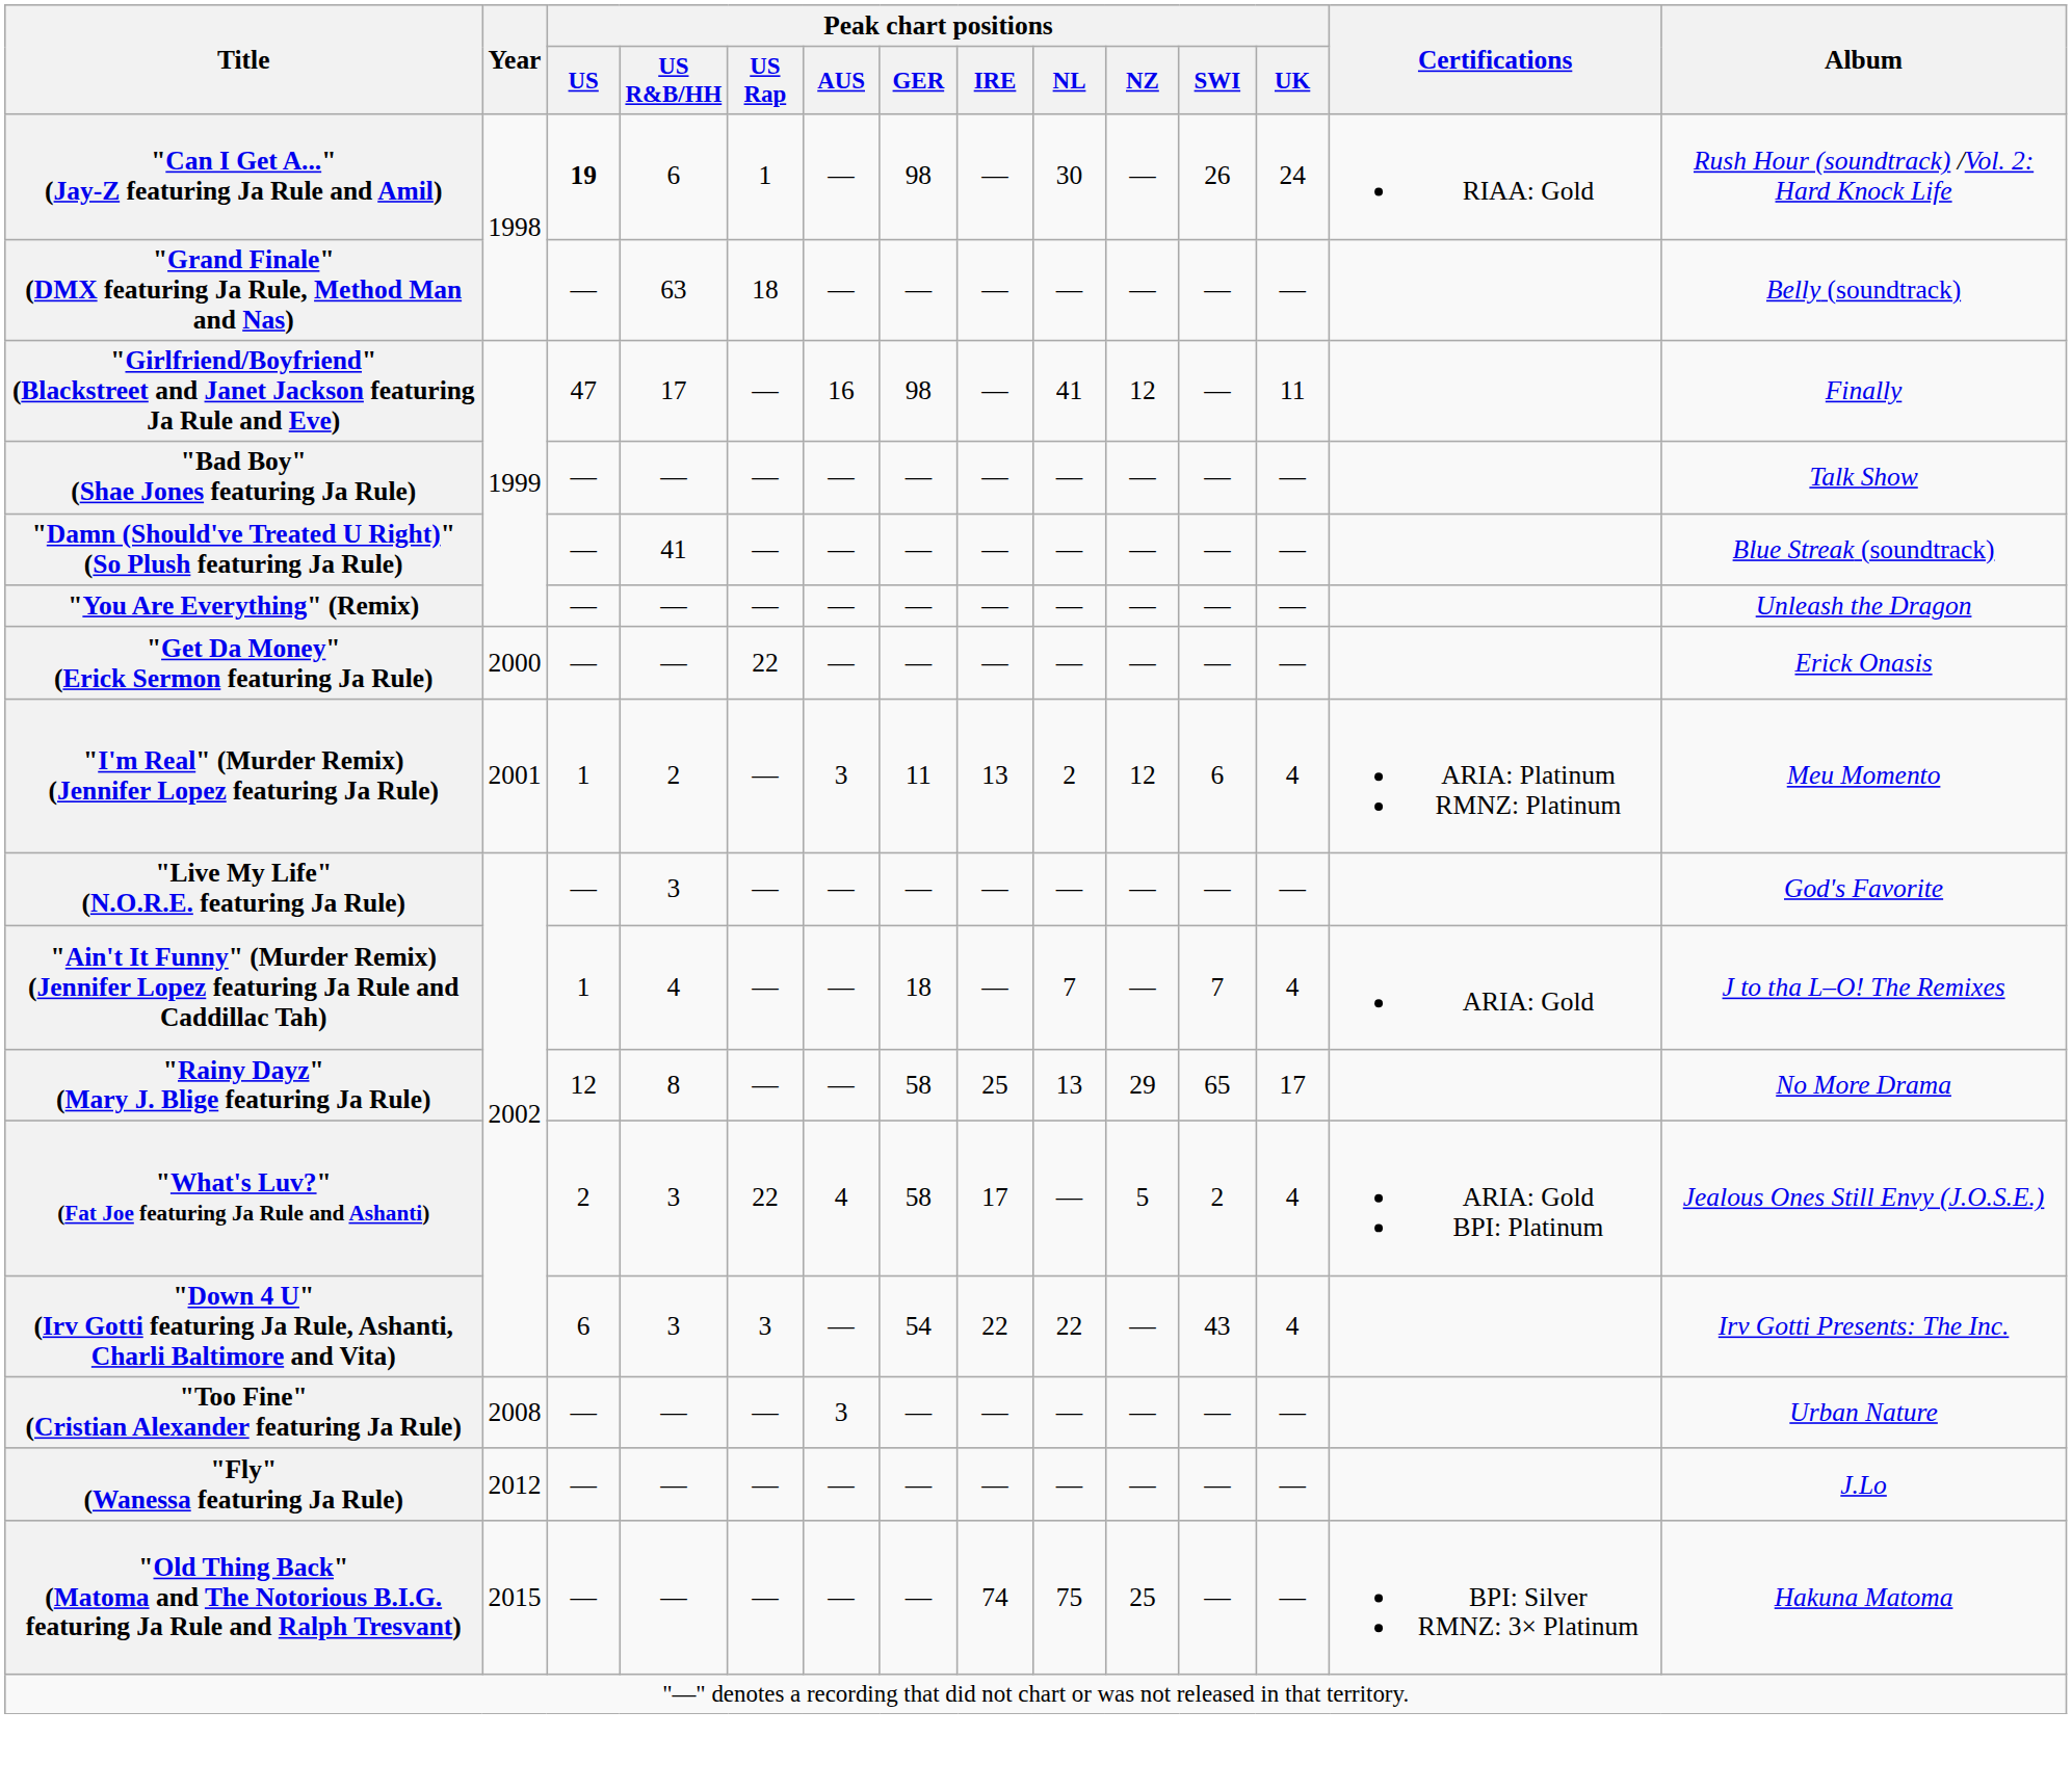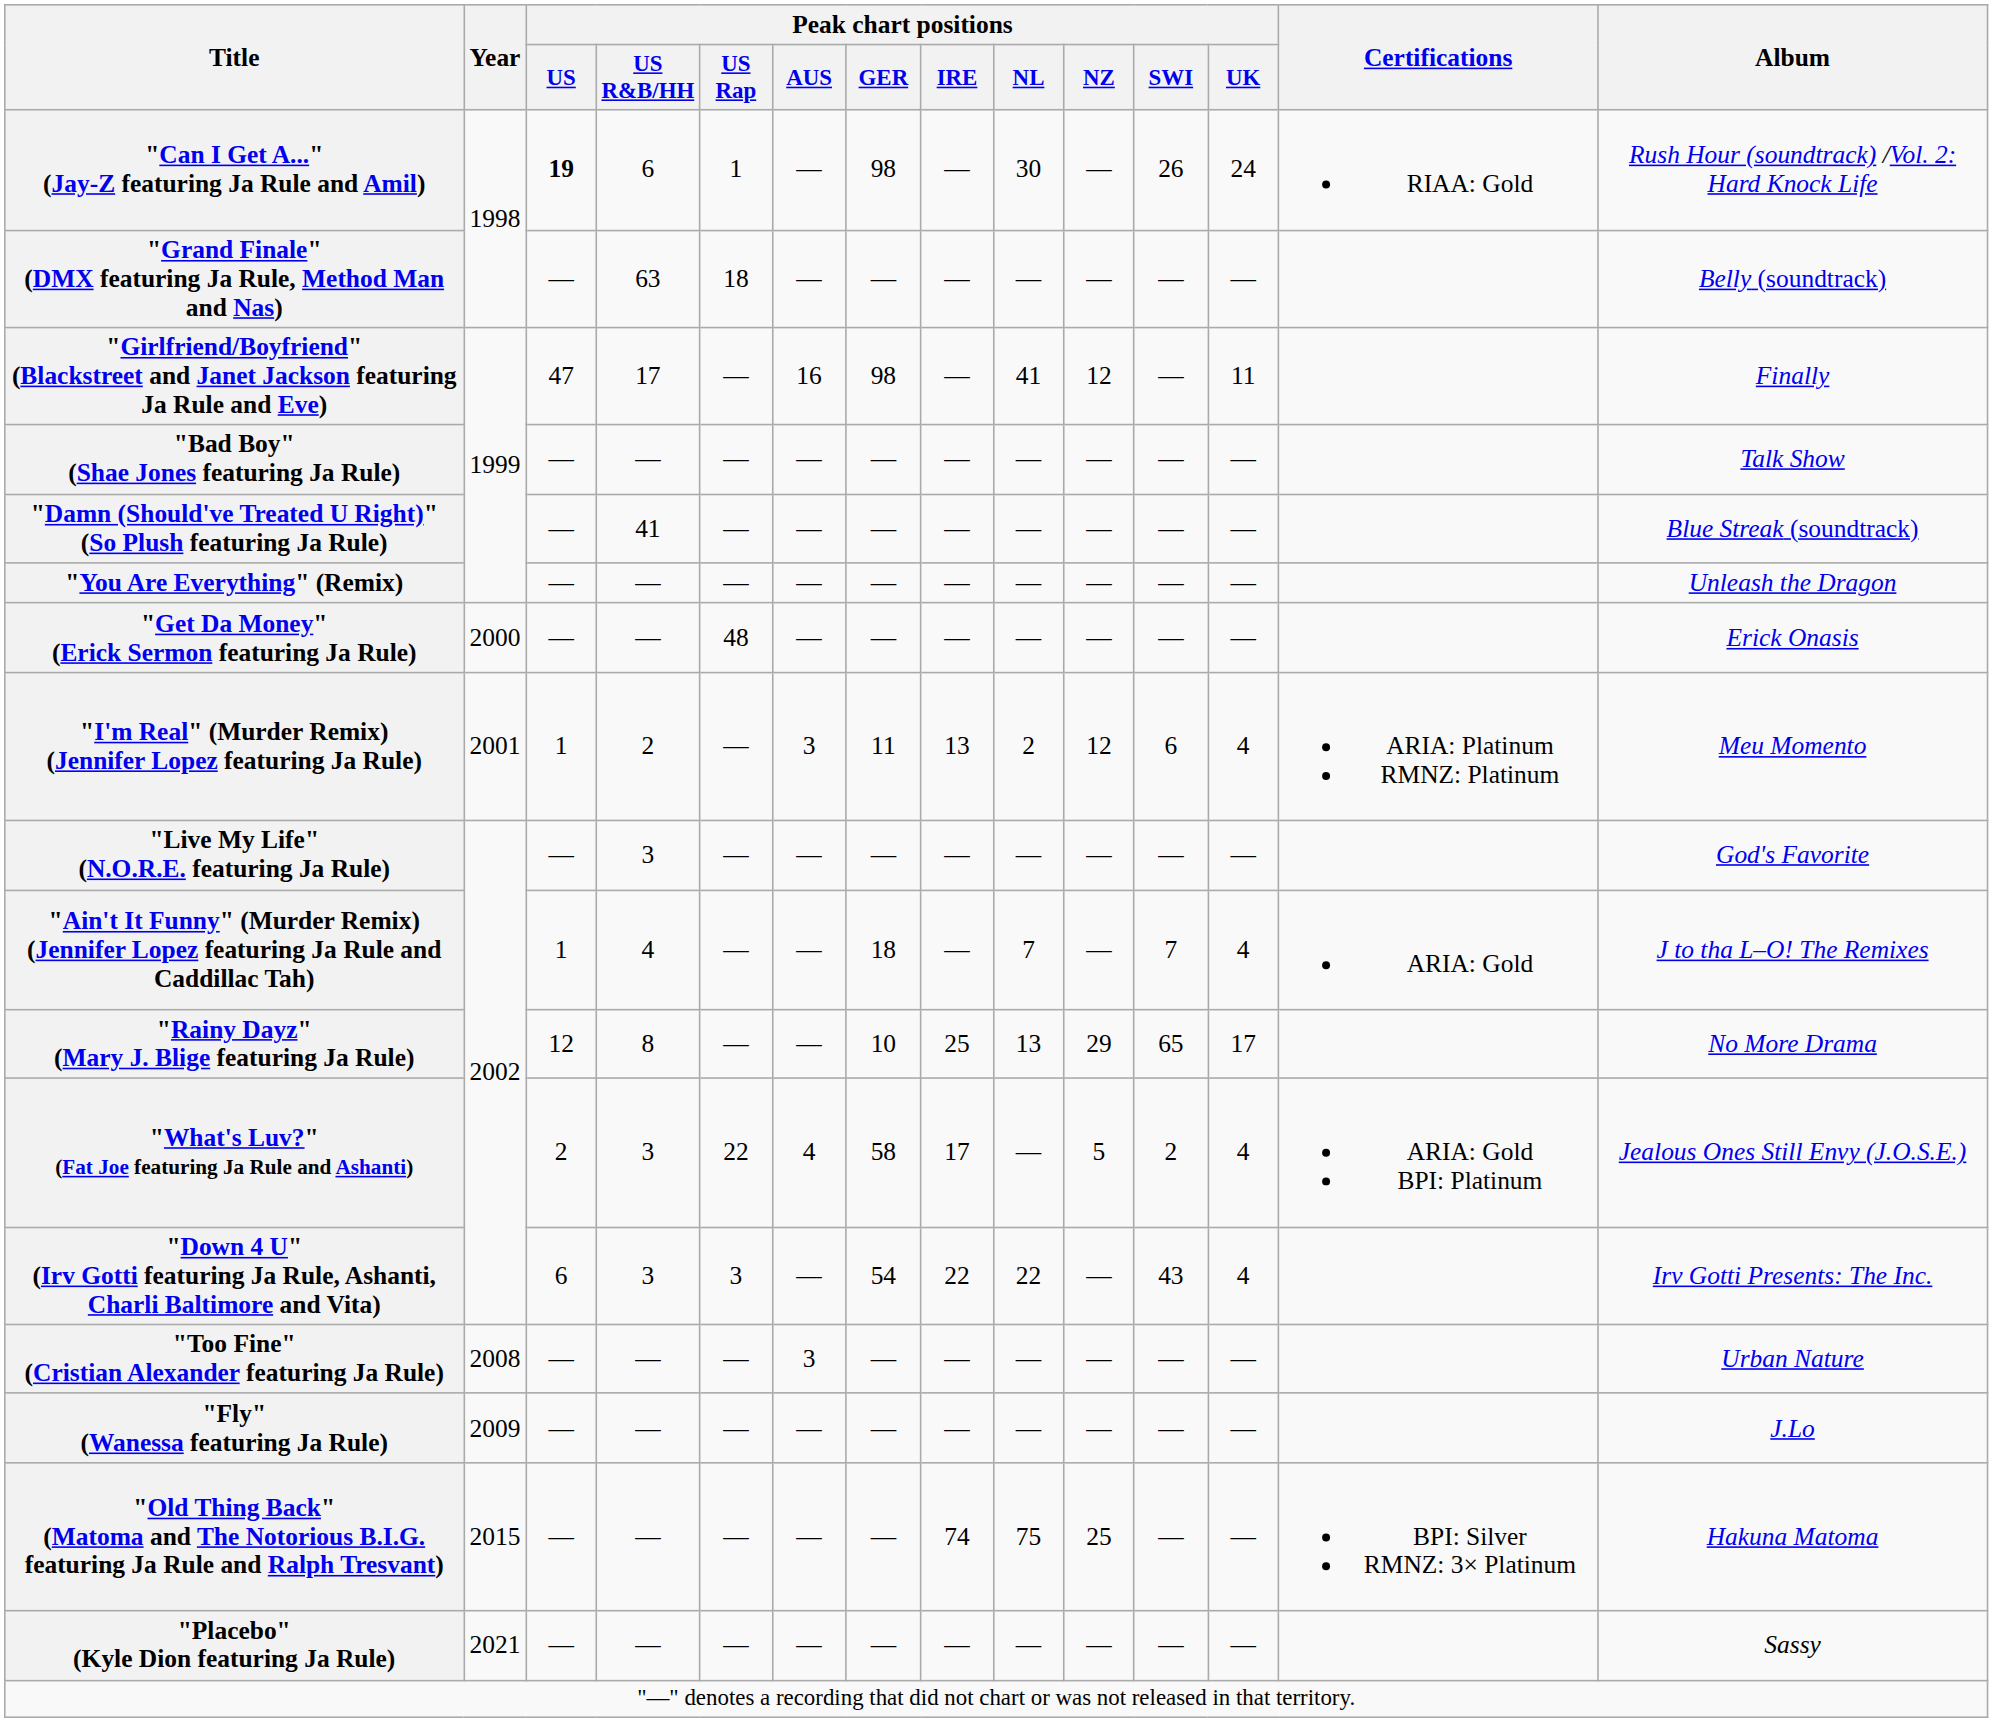"Get Da Money" (Erick Sermon featuring Ja Rule) | Peak chart positions / US Rap: 22 -> 48
"Rainy Dayz" (Mary J. Blige featuring Ja Rule) | Peak chart positions / GER: 58 -> 10
"Fly" (Wanessa featuring Ja Rule) | Year: 2012 -> 2009
+ row: "Placebo" (Kyle Dion featuring Ja Rule) | 2021 | — | — | — | — | — | — | — | — | — | — | Sassy
